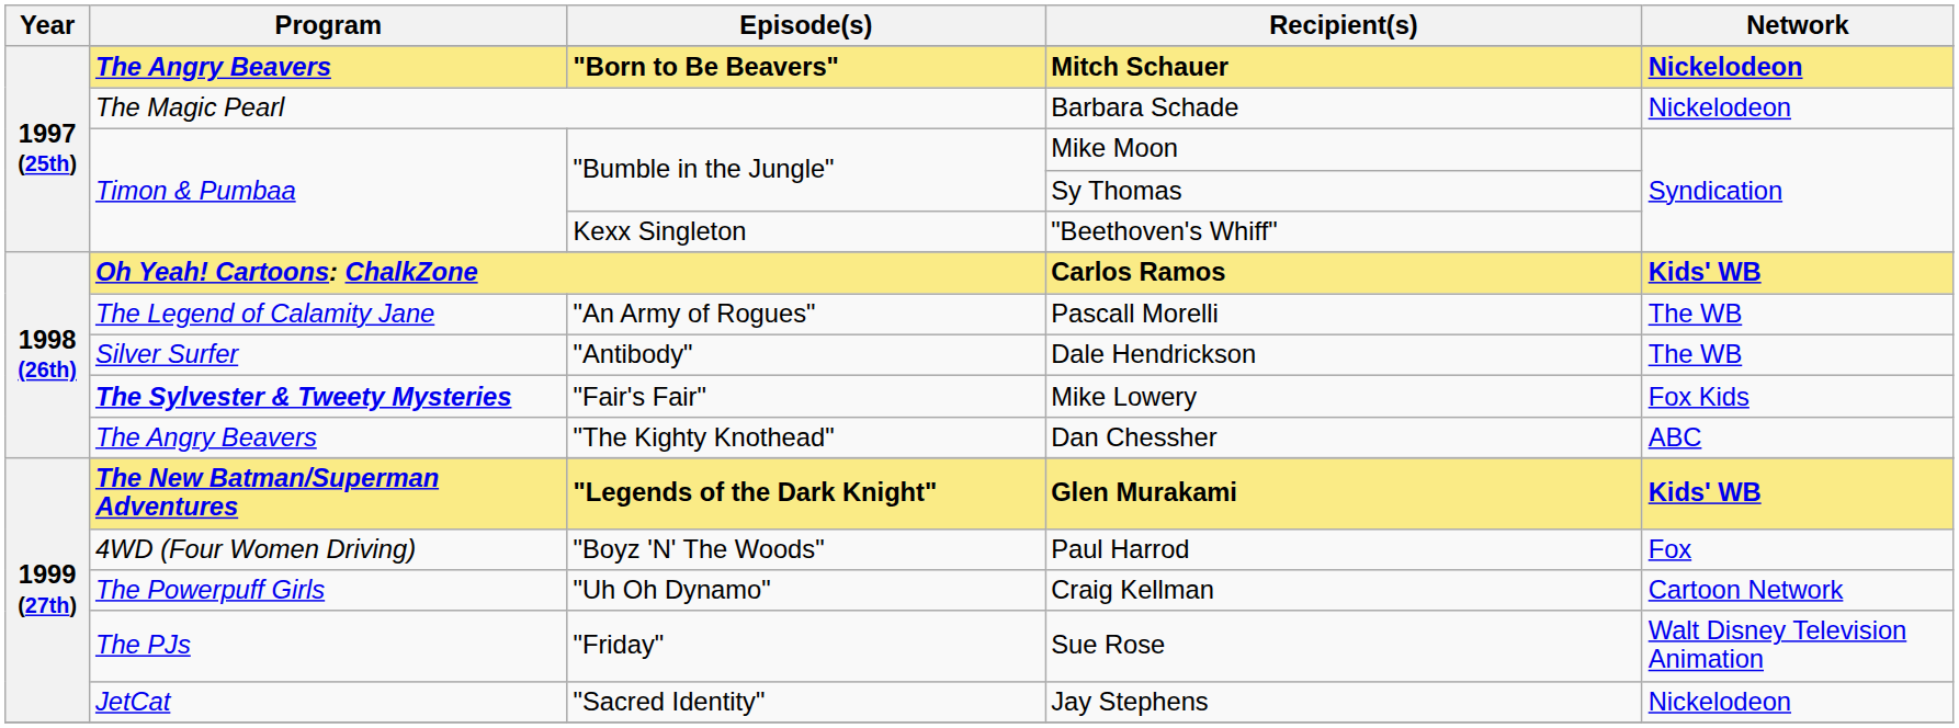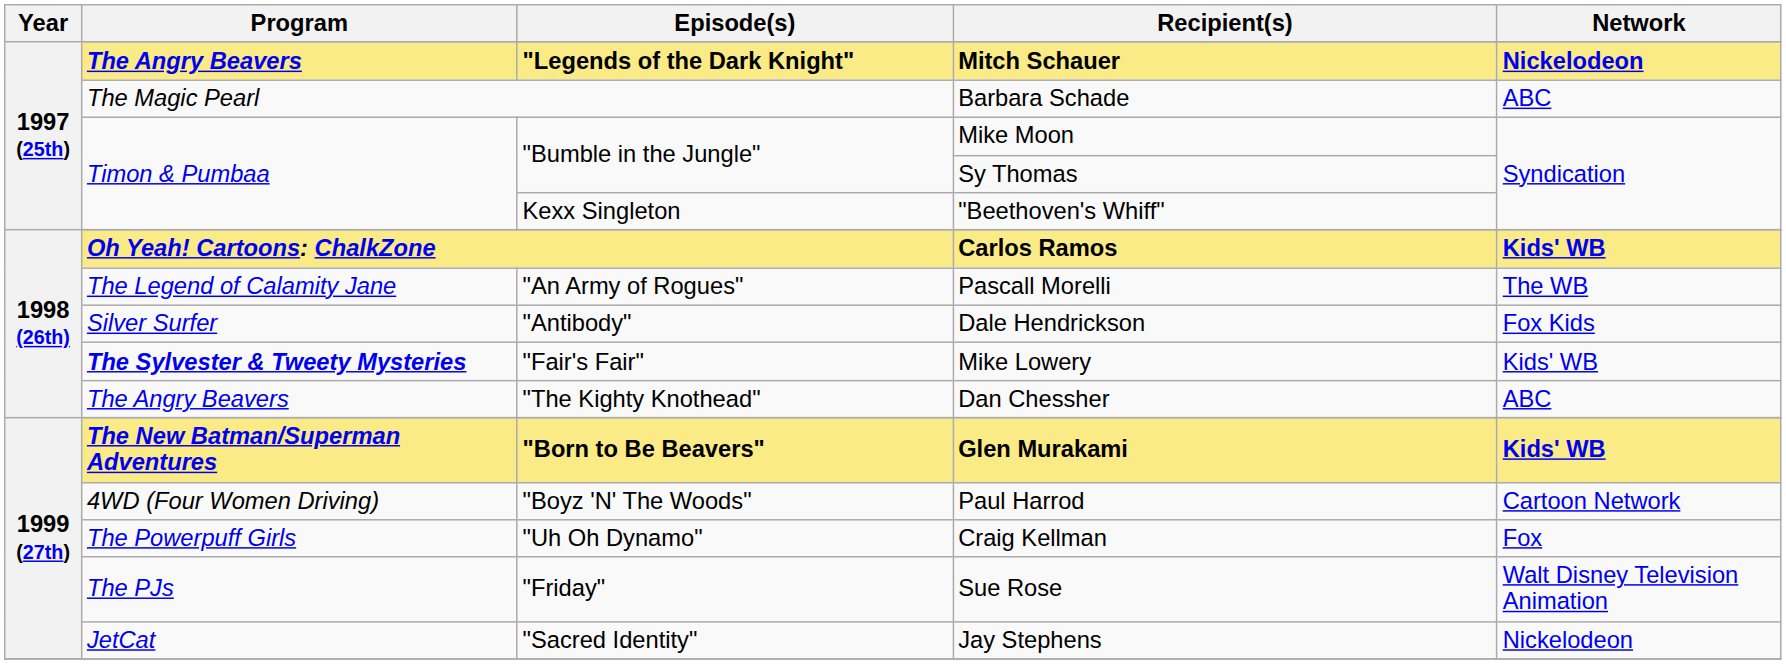Mitch Schauer | Episode(s): "Born to Be Beavers" -> "Legends of the Dark Knight"
Barbara Schade | Network: Nickelodeon -> ABC
Dale Hendrickson | Network: The WB -> Fox Kids
Mike Lowery | Network: Fox Kids -> Kids' WB
Glen Murakami | Episode(s): "Legends of the Dark Knight" -> "Born to Be Beavers"
Paul Harrod | Network: Fox -> Cartoon Network
Craig Kellman | Network: Cartoon Network -> Fox
